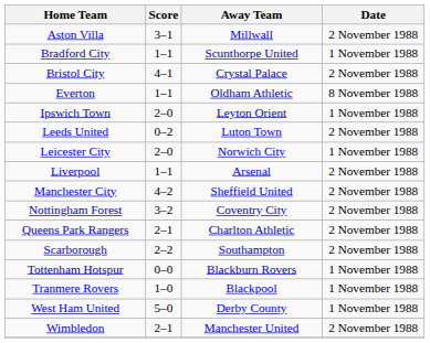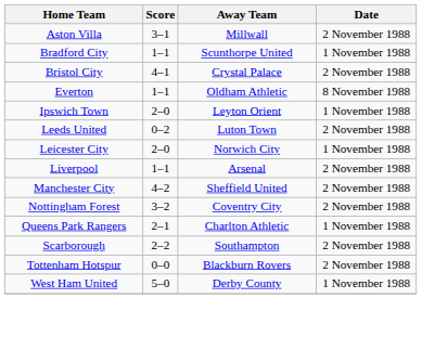Queens Park Rangers | Date: 2 November 1988 -> 1 November 1988
Tottenham Hotspur | Date: 1 November 1988 -> 2 November 1988
- row: Tranmere Rovers | 1–0 | Blackpool | 1 November 1988
- row: Wimbledon | 2–1 | Manchester United | 2 November 1988
